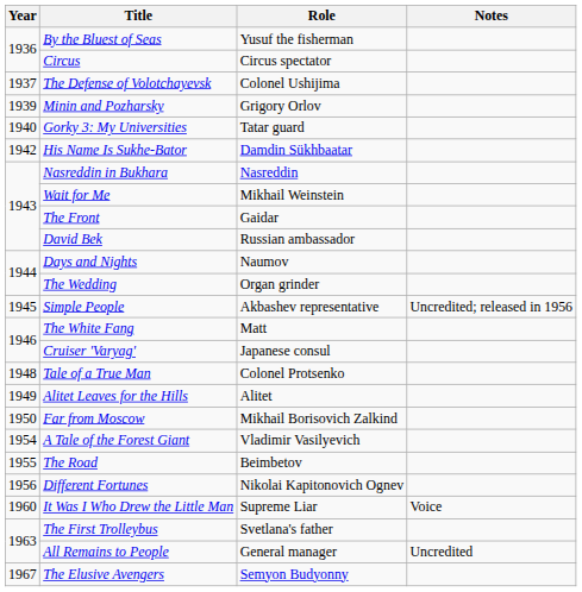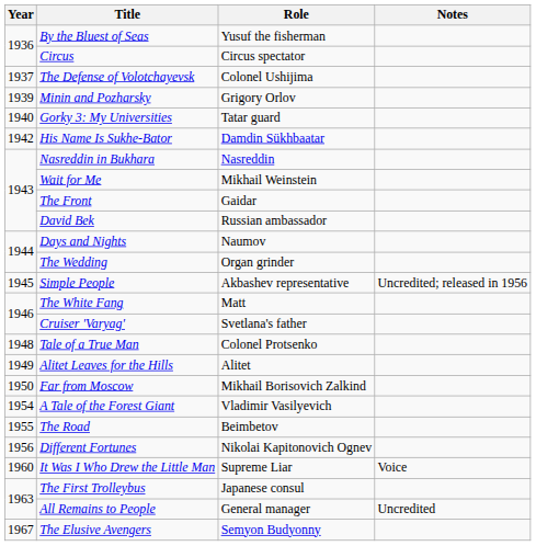Cruiser 'Varyag' | Role: Japanese consul -> Svetlana's father
The First Trolleybus | Role: Svetlana's father -> Japanese consul
